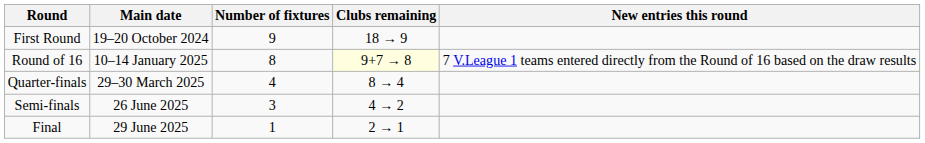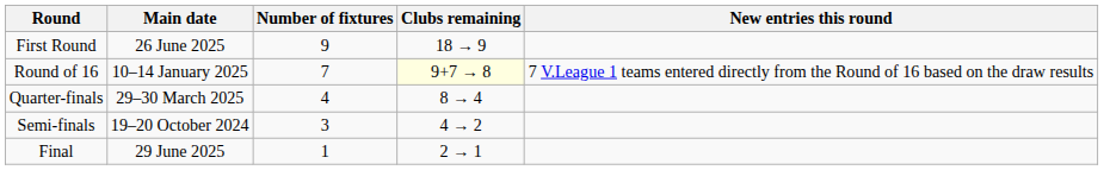First Round | Main date: 19–20 October 2024 -> 26 June 2025
Round of 16 | Number of fixtures: 8 -> 7
Semi-finals | Main date: 26 June 2025 -> 19–20 October 2024
